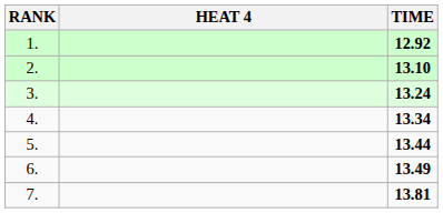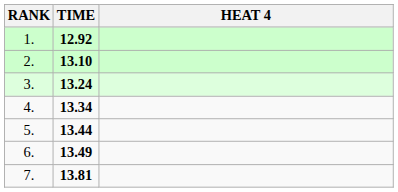columns swapped: HEAT 4 <-> TIME
